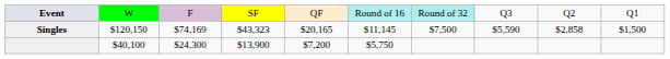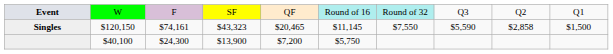Singles | column 3: $74,169 -> $74,161
Singles | column 5: $20,165 -> $20,465
Singles | column 7: $7,500 -> $7,550
